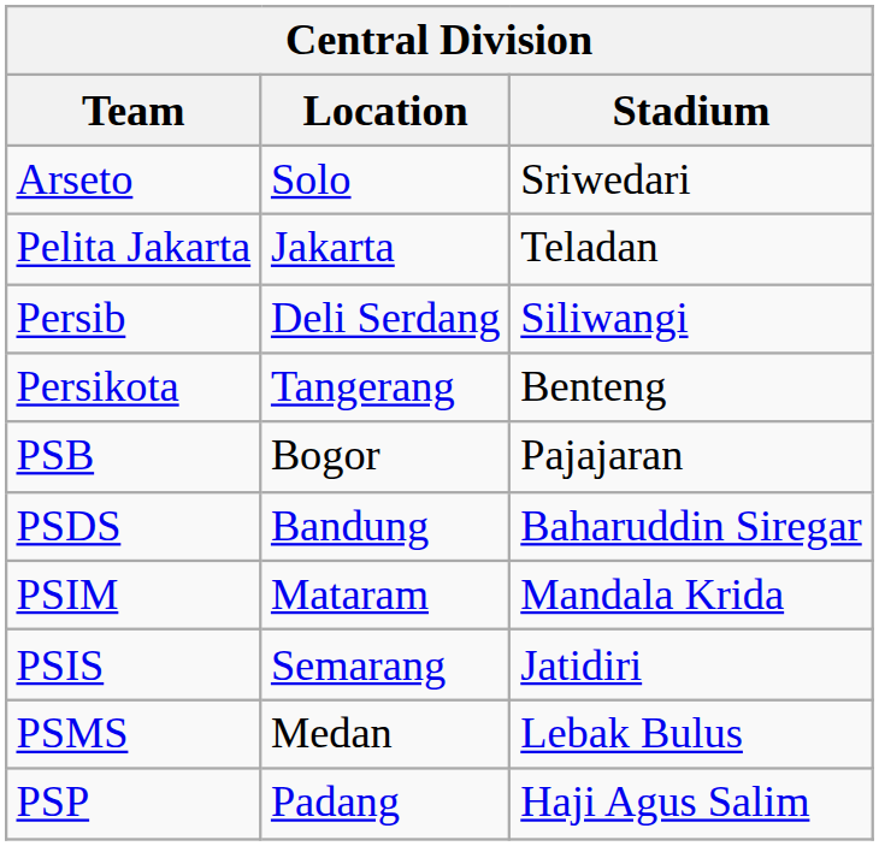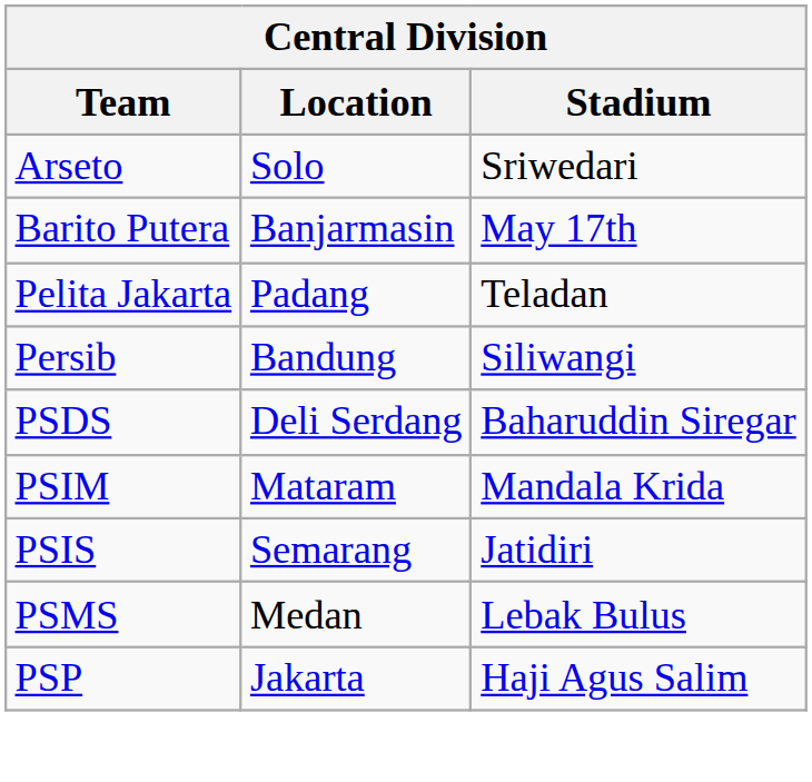+ row: Barito Putera | Banjarmasin | May 17th
Pelita Jakarta | Location: Jakarta -> Padang
Persib | Location: Deli Serdang -> Bandung
- row: Persikota | Tangerang | Benteng
- row: PSB | Bogor | Pajajaran
PSDS | Location: Bandung -> Deli Serdang
PSP | Location: Padang -> Jakarta
